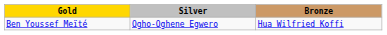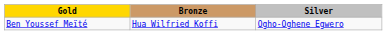columns swapped: Silver <-> Bronze
